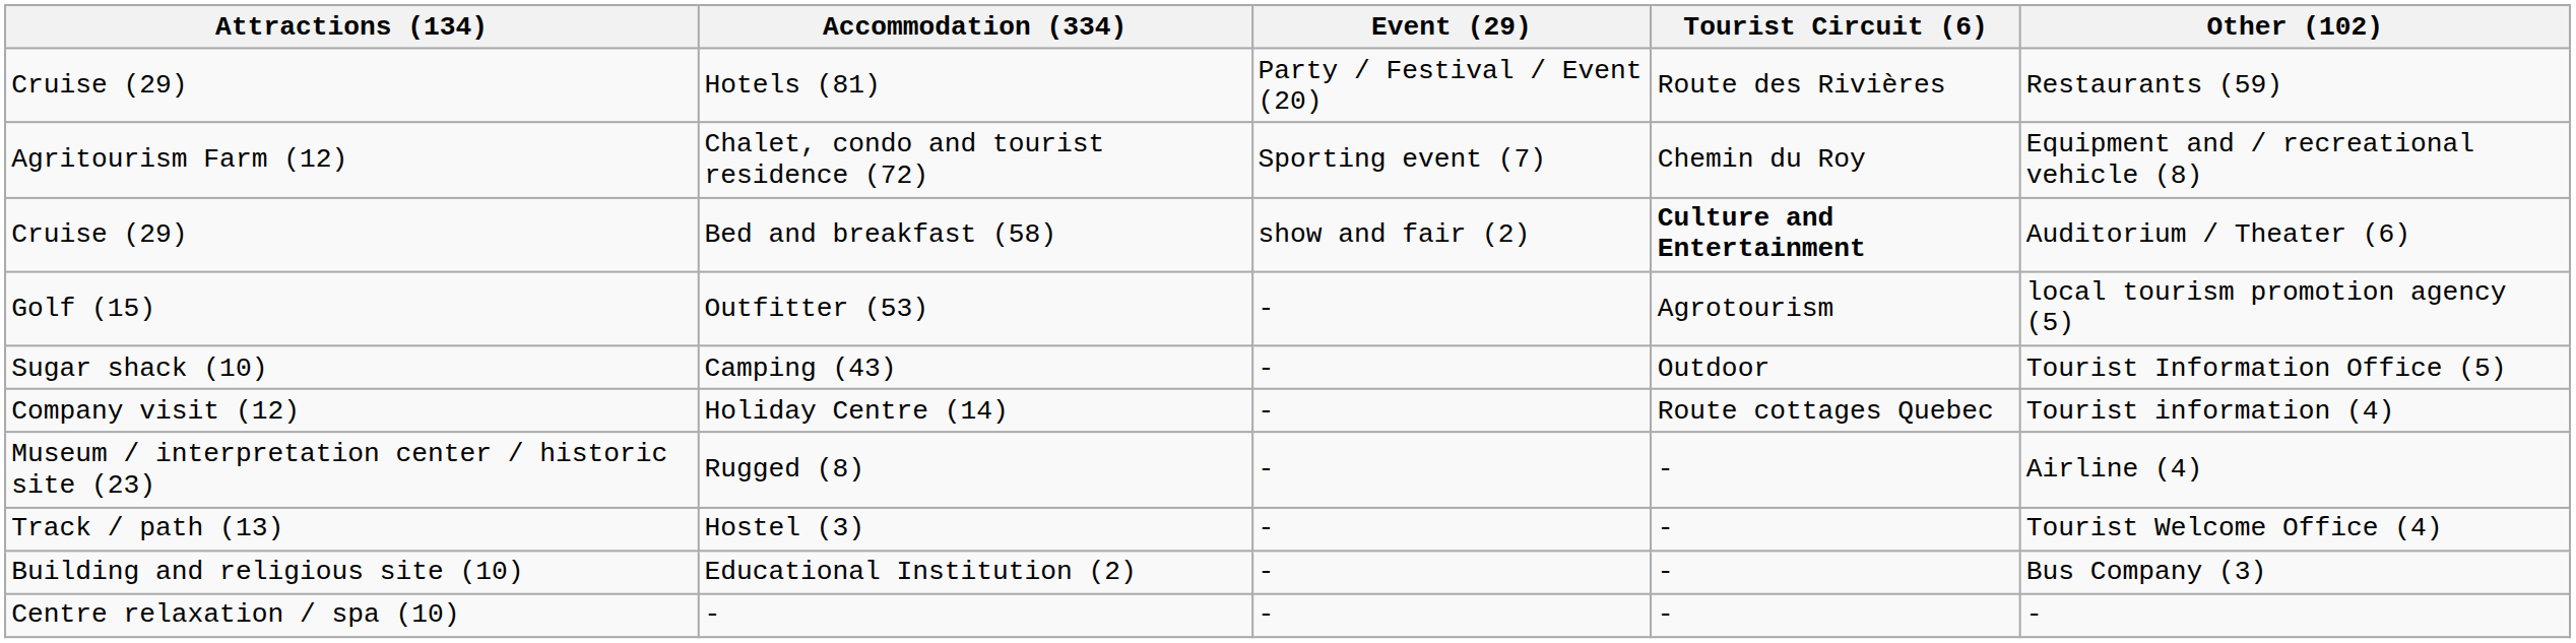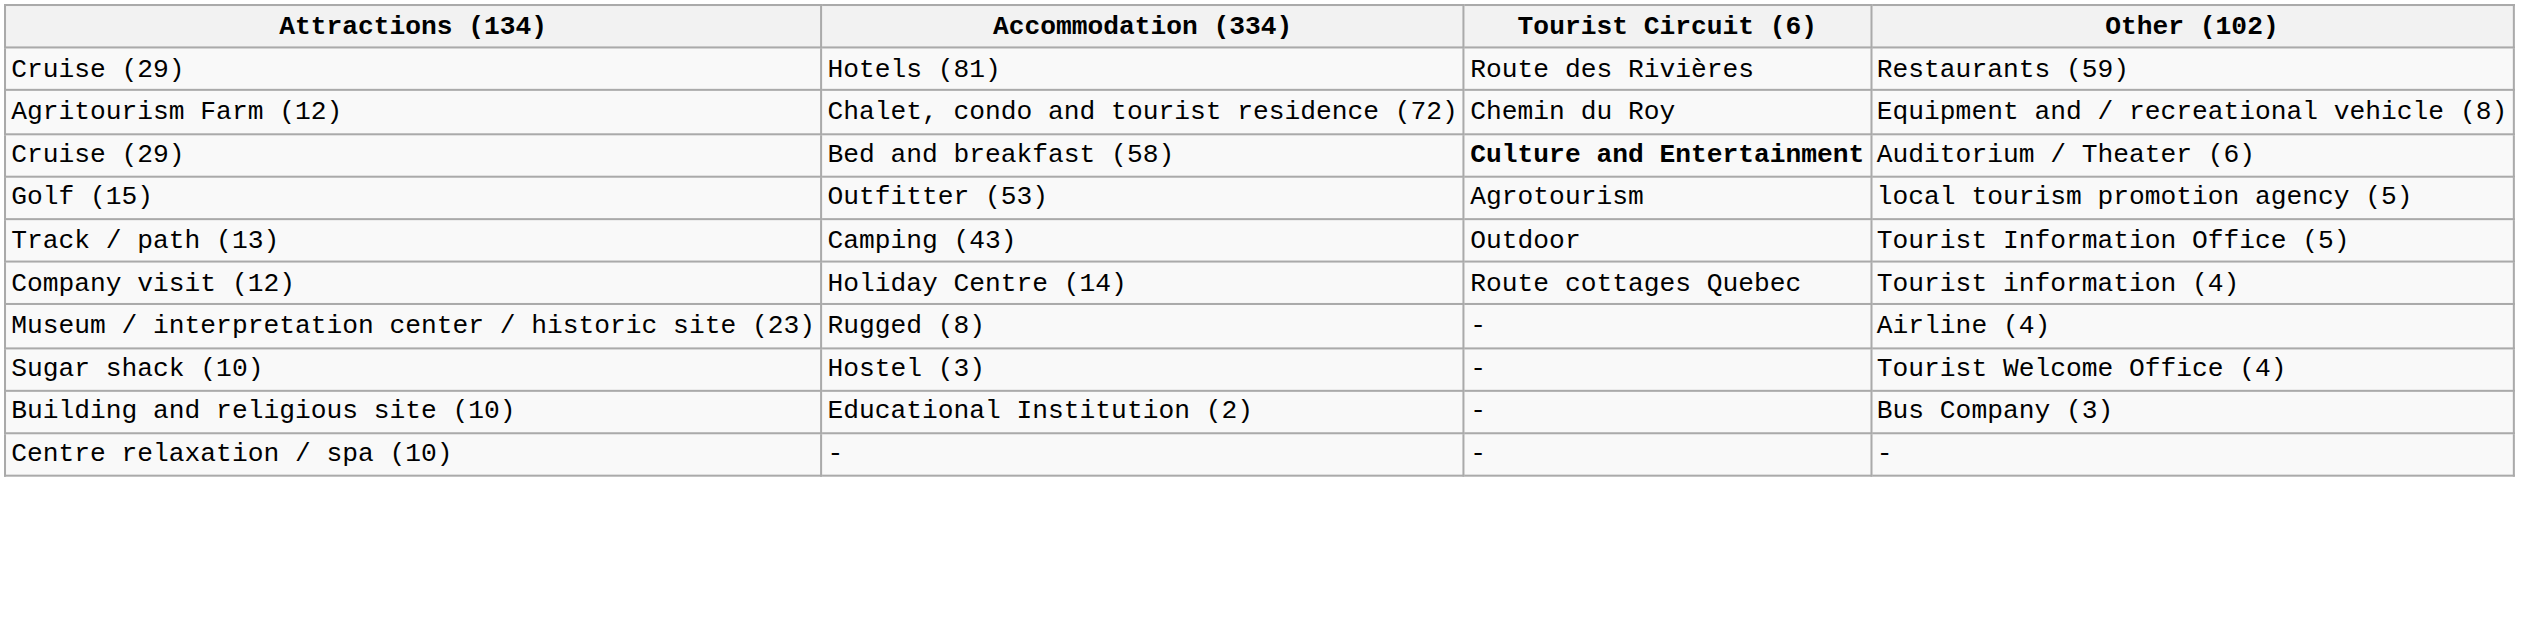- column: Event (29) | Party / Festival / Event (20) | Sporting event (7) | show and fair (2) | - | - | - | - | - | - | -
Camping (43) | Attractions (134): Sugar shack (10) -> Track / path (13)
Hostel (3) | Attractions (134): Track / path (13) -> Sugar shack (10)
